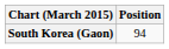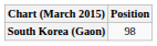South Korea (Gaon) | Position: 94 -> 98
